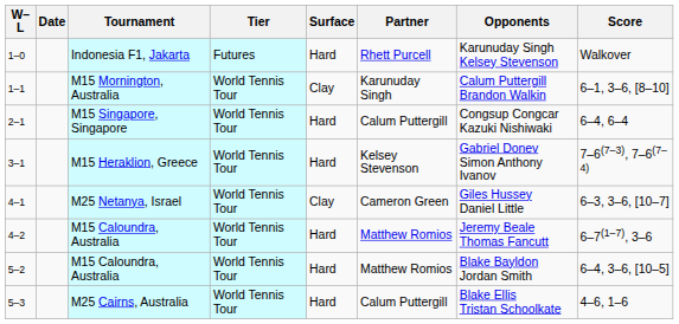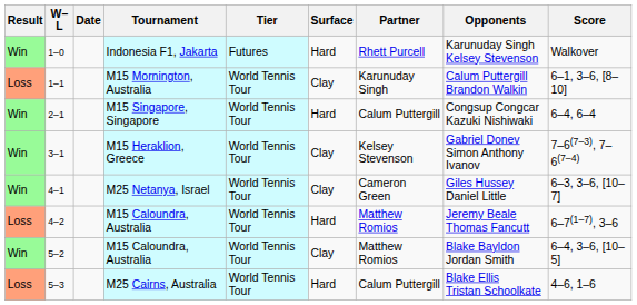+ column: Result | Win | Loss | Win | Win | Win | Loss | Win | Loss
3–1 | Surface: Hard -> Clay
5–2 | Surface: Hard -> Clay
